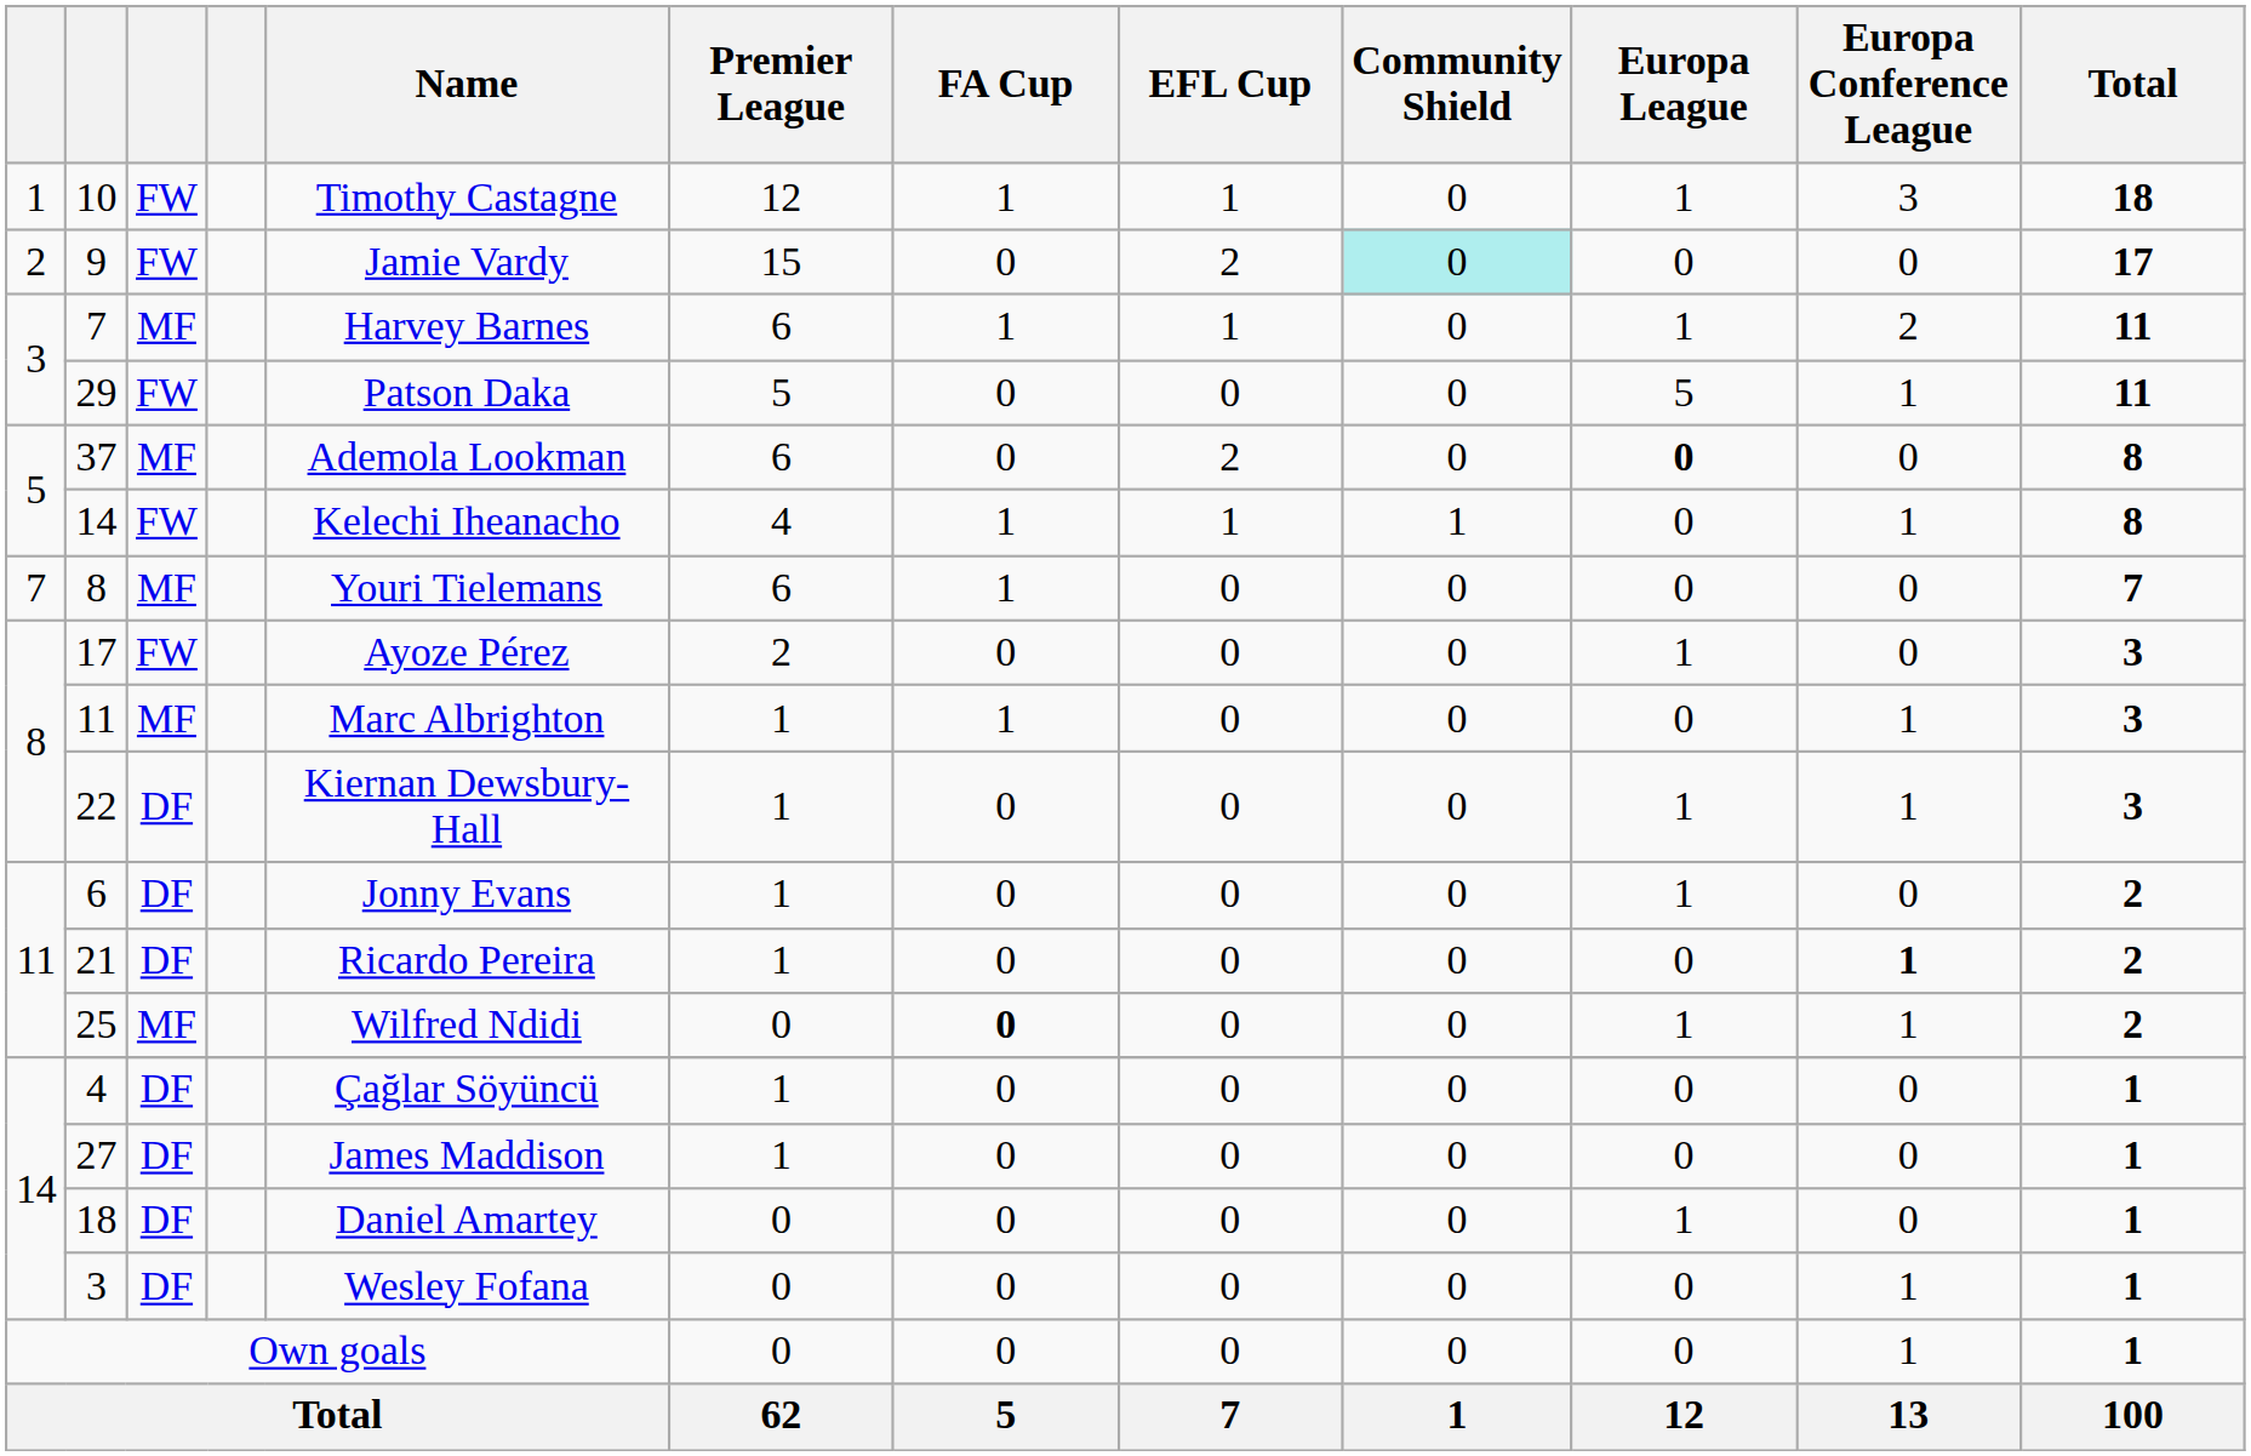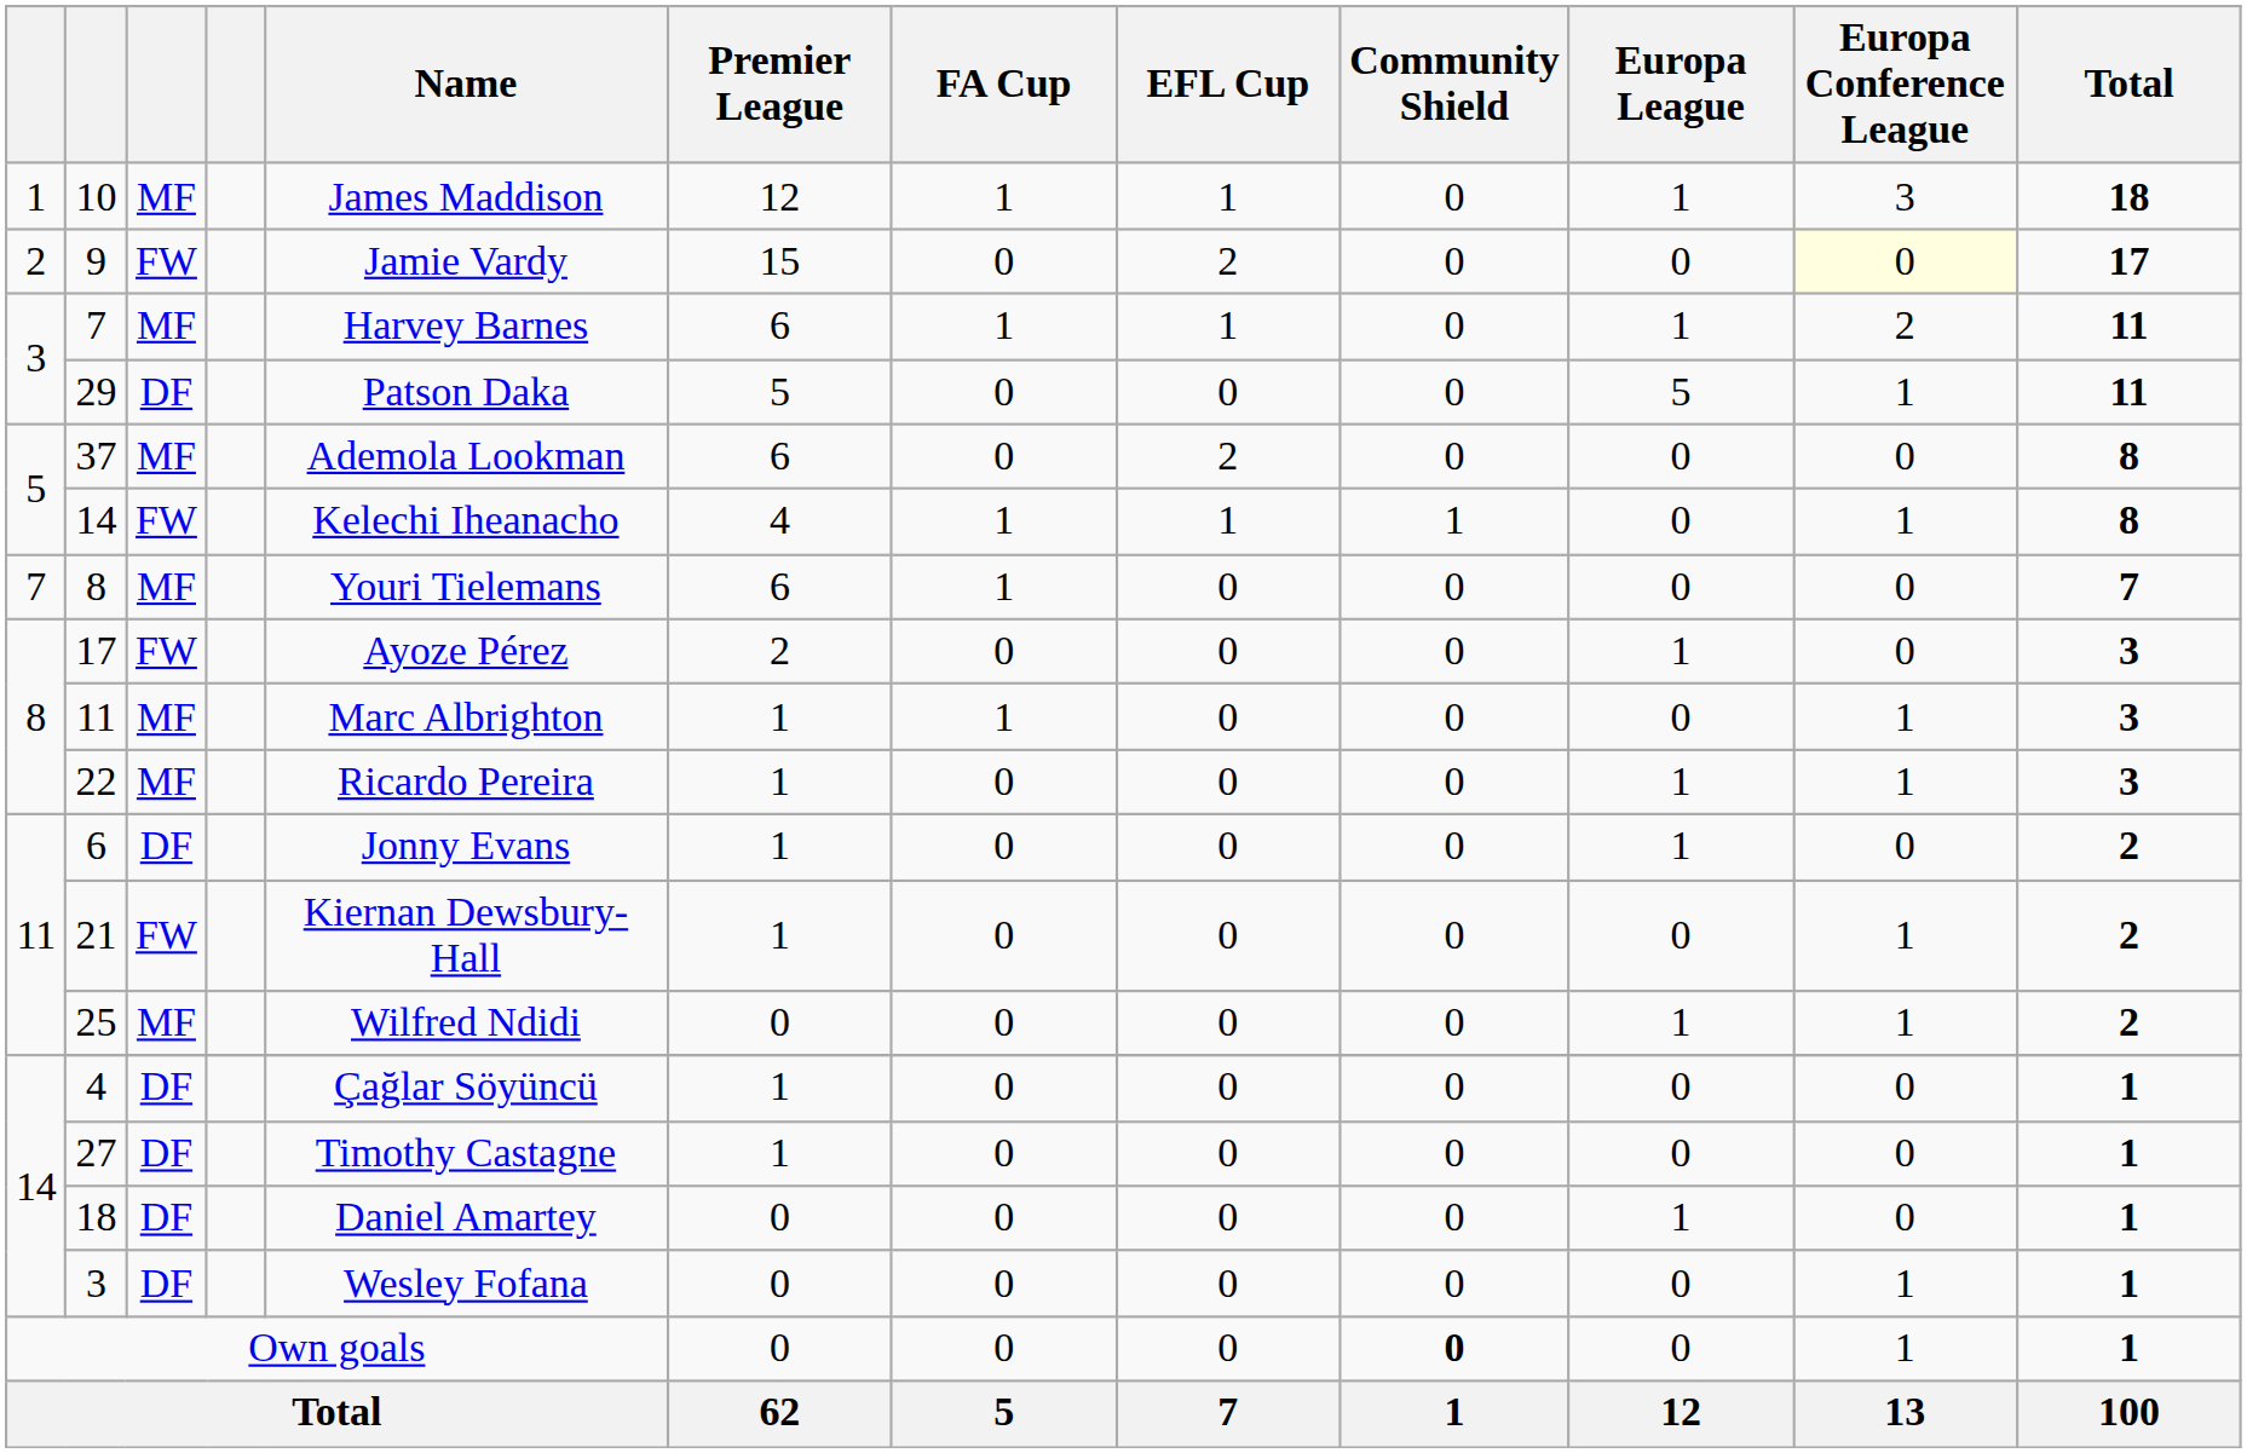10 | column 3: FW -> MF
10 | Name: Timothy Castagne -> James Maddison
9 | Community Shield: paleturquoise background -> no background
9 | Europa Conference League: no background -> lightyellow background
29 | column 3: FW -> DF
37 | Europa League: bold -> normal
22 | column 3: DF -> MF
22 | Name: Kiernan Dewsbury-Hall -> Ricardo Pereira
21 | column 3: DF -> FW
21 | Name: Ricardo Pereira -> Kiernan Dewsbury-Hall
21 | Europa Conference League: bold -> normal
25 | FA Cup: bold -> normal
27 | Name: James Maddison -> Timothy Castagne
Own goals | Community Shield: normal -> bold
